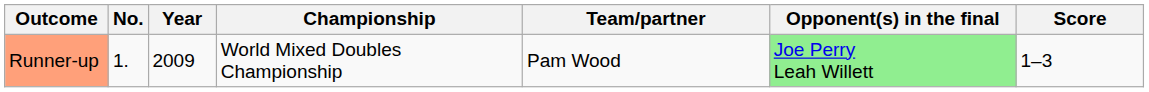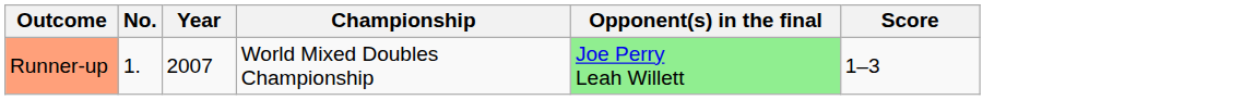- column: Team/partner | Pam Wood
Runner-up | Year: 2009 -> 2007
